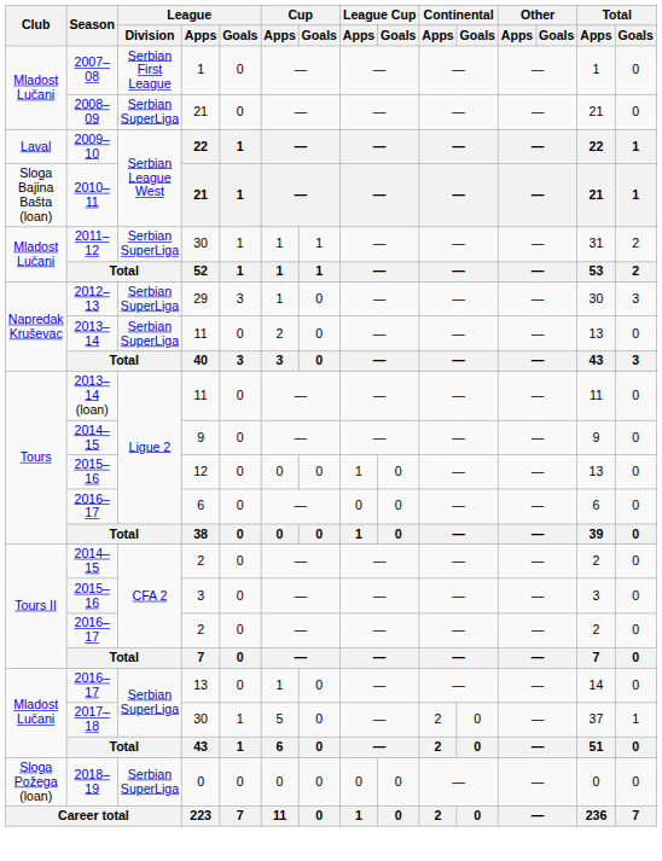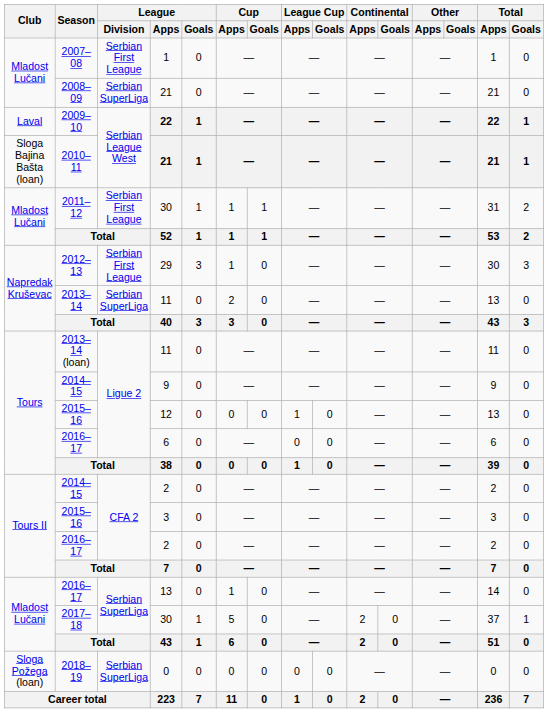2011–12 | League / Division: Serbian SuperLiga -> Serbian First League
2012–13 | League / Division: Serbian SuperLiga -> Serbian First League
